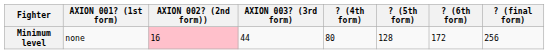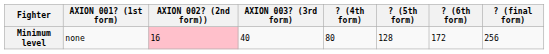Minimum level | AXION 003? (3rd form): 44 -> 40
